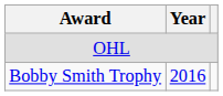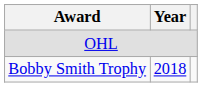Bobby Smith Trophy | Year: 2016 -> 2018
